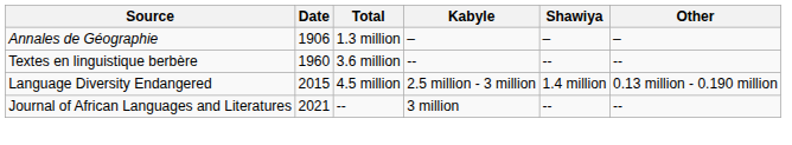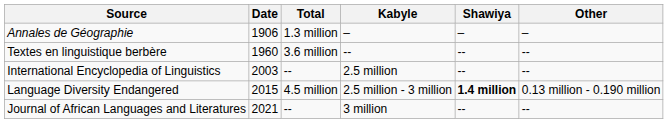+ row: International Encyclopedia of Linguistics | 2003 | -- | 2.5 million | -- | --
Language Diversity Endangered | Shawiya: normal -> bold
